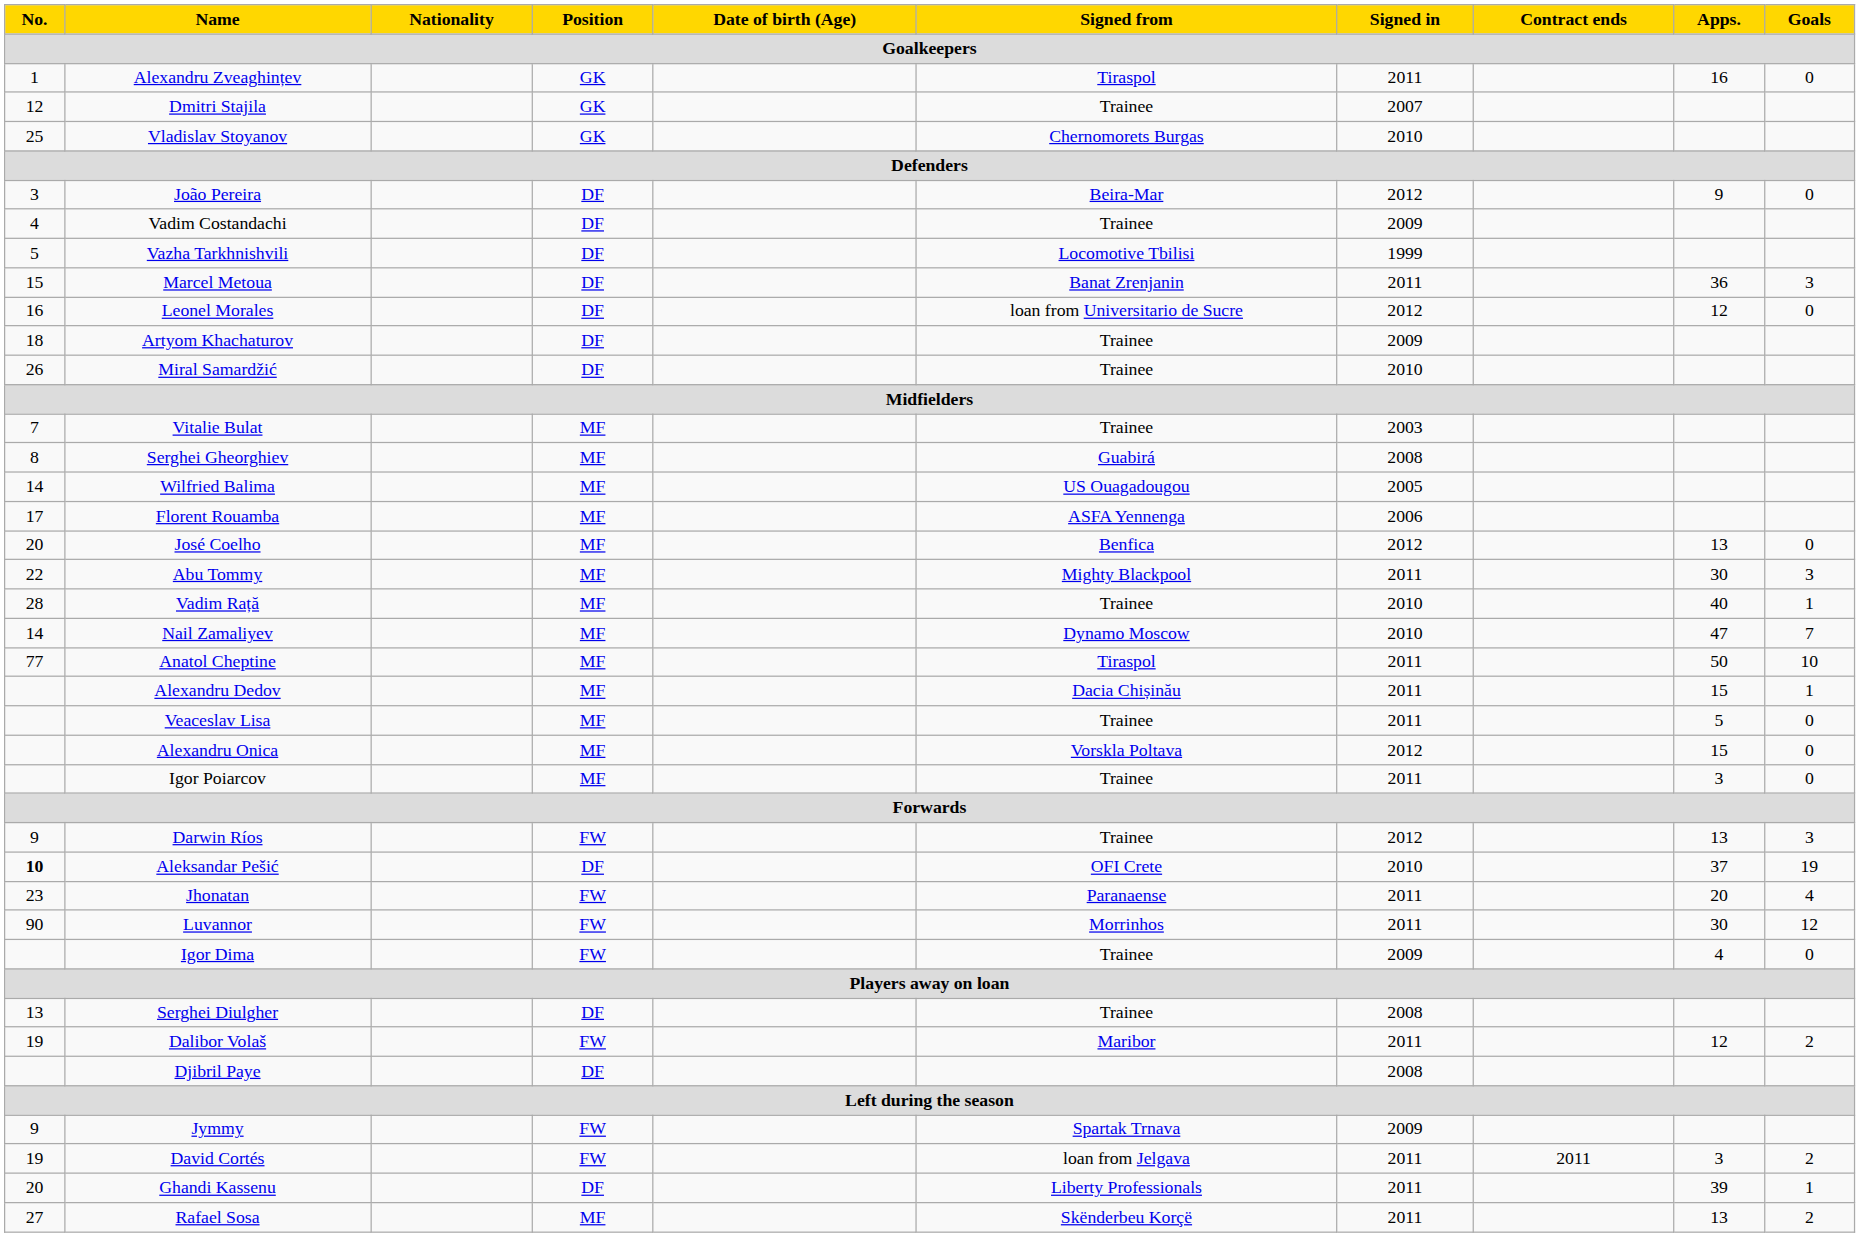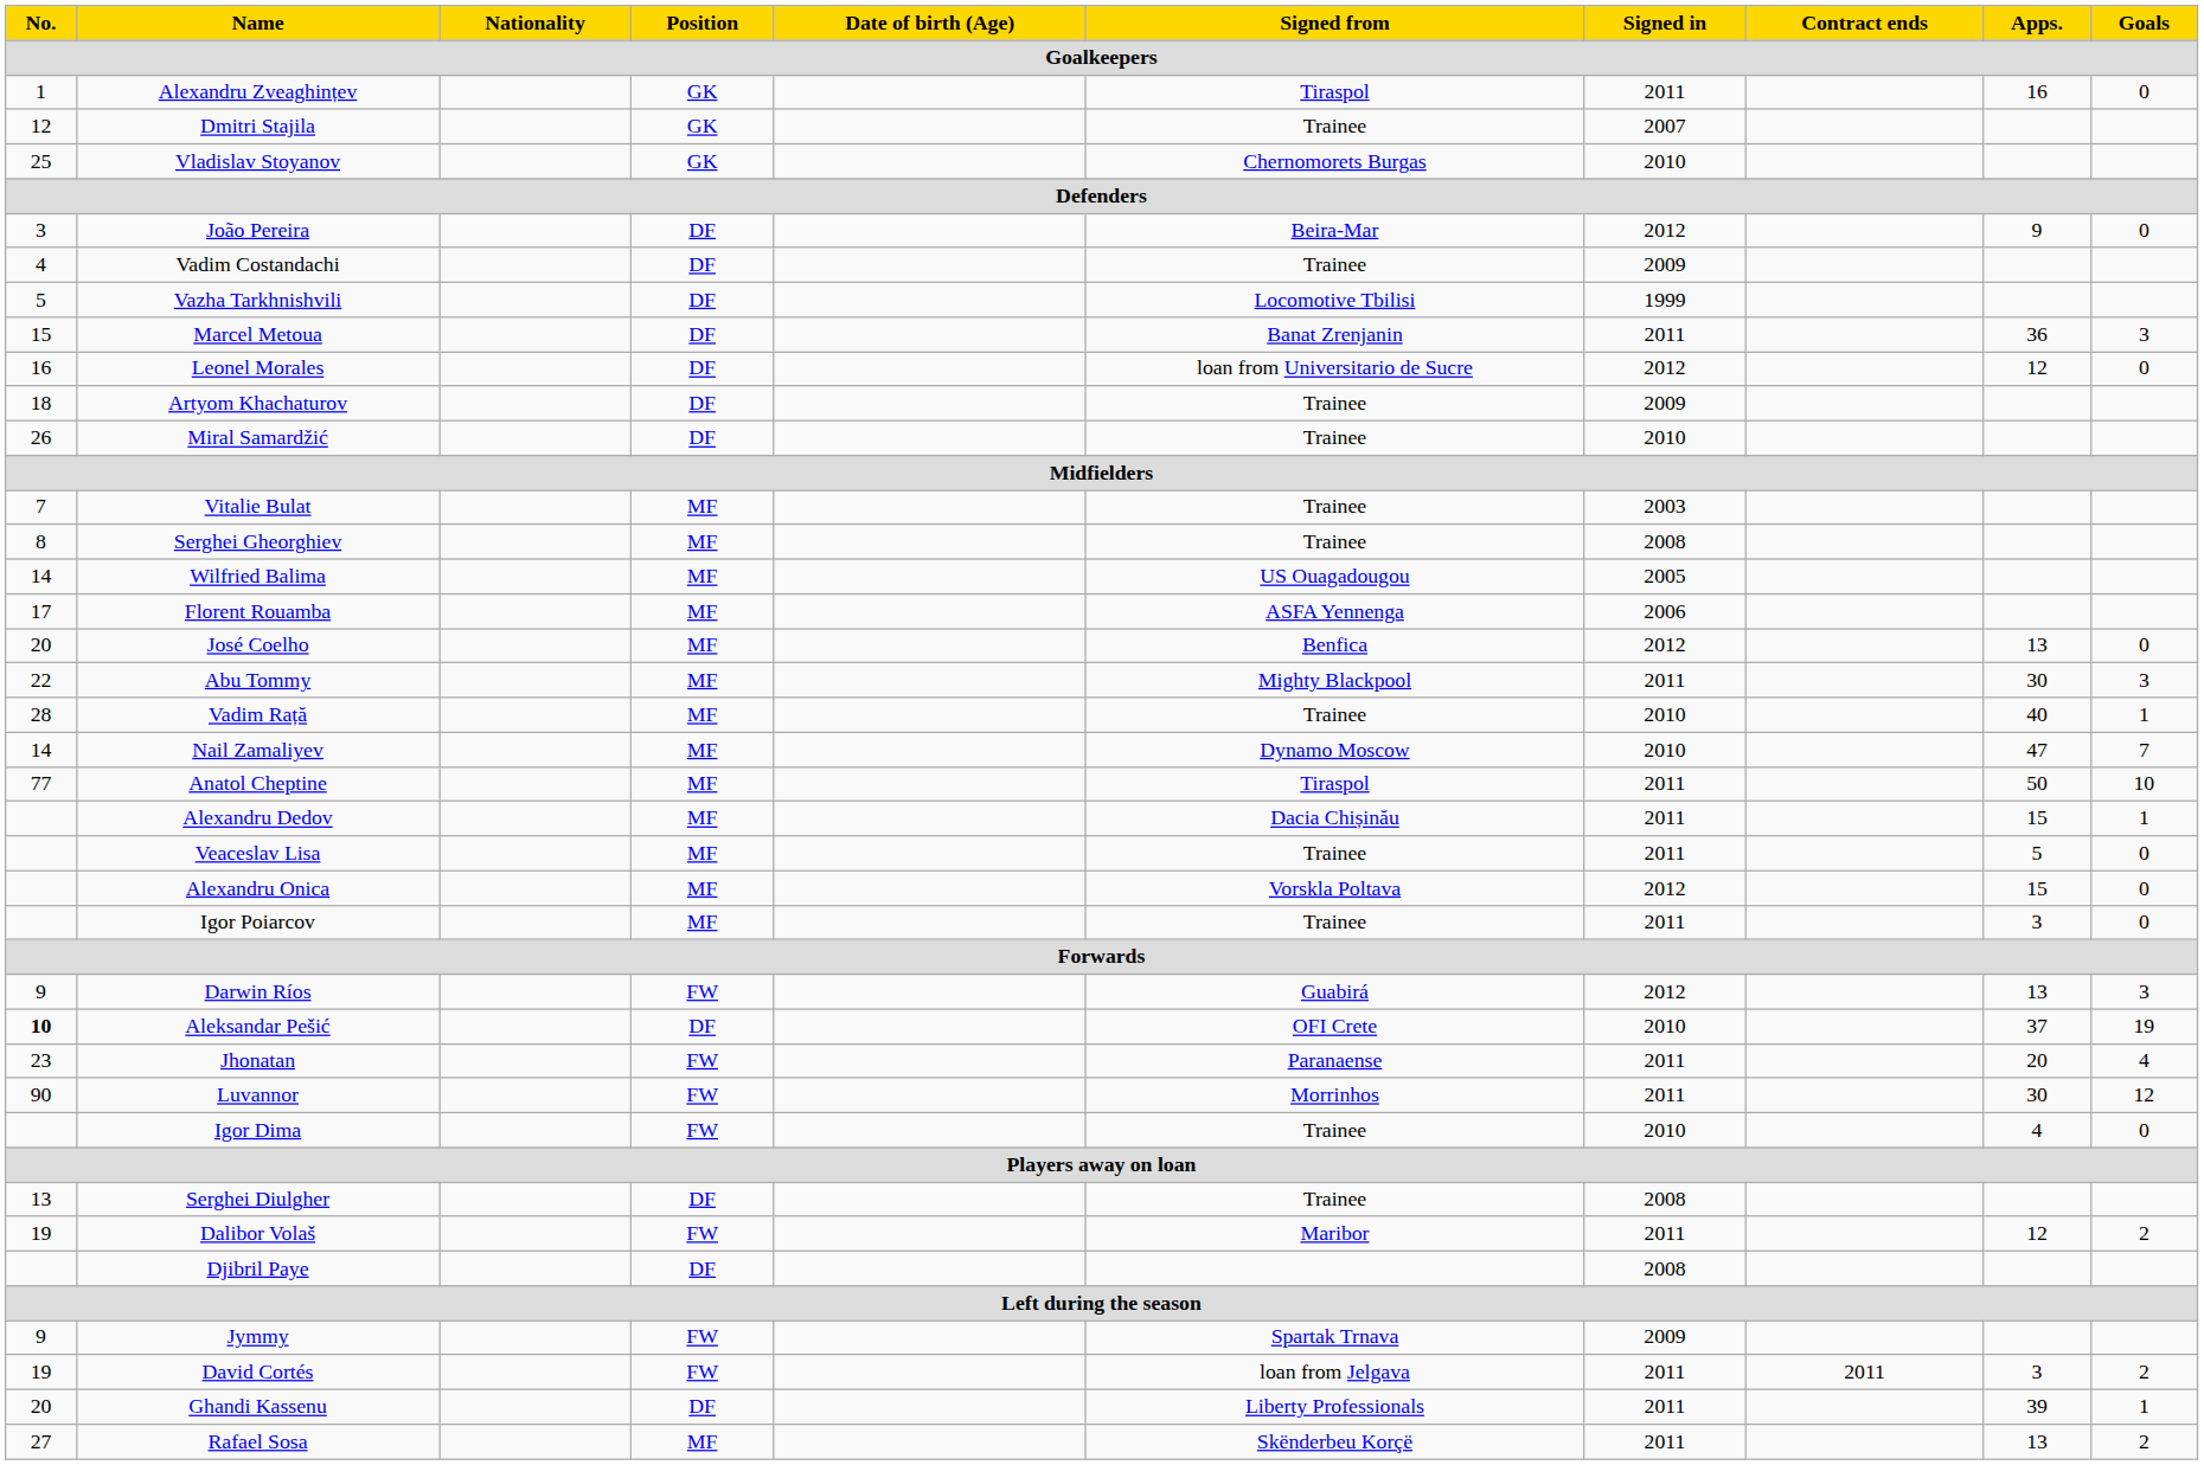Serghei Gheorghiev | Signed from: Guabirá -> Trainee
Darwin Ríos | Signed from: Trainee -> Guabirá
Igor Dima | Signed in: 2009 -> 2010
